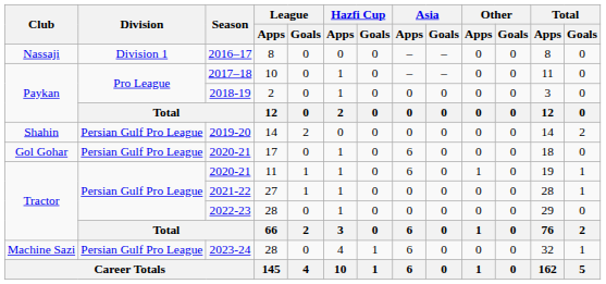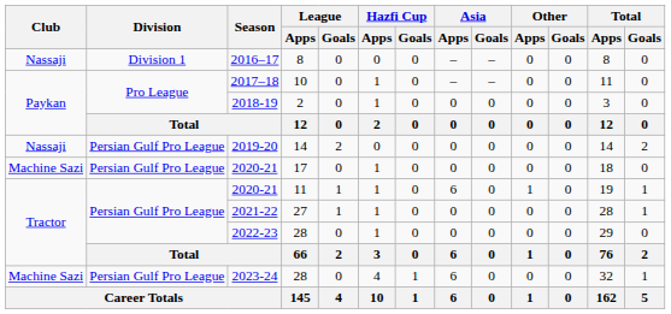2019-20 | Club: Shahin -> Nassaji
2020-21 / 17 | Club: Gol Gohar -> Machine Sazi
2020-21 / 17 | Asia / Apps: 6 -> 0
